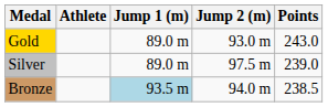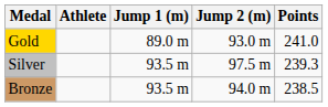Gold | Points: 243.0 -> 241.0
Silver | Jump 1 (m): 89.0 m -> 93.5 m
Silver | Points: 239.0 -> 239.3
Bronze | Jump 1 (m): lightblue background -> no background
